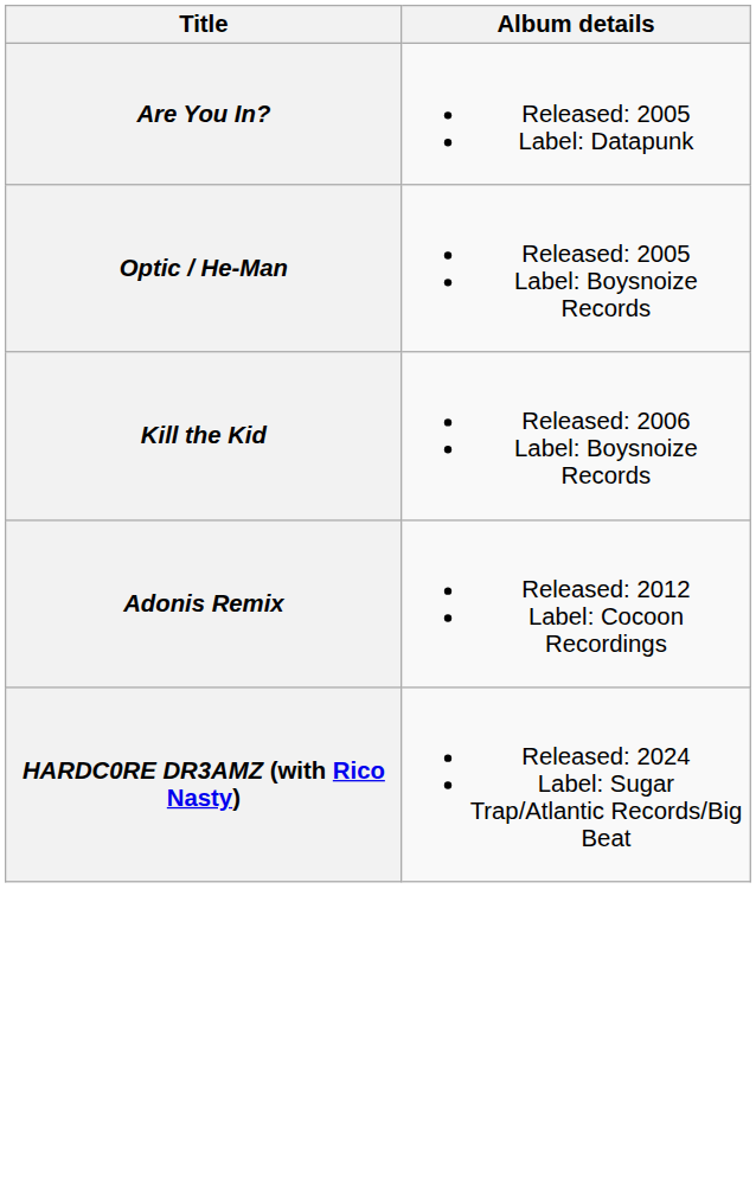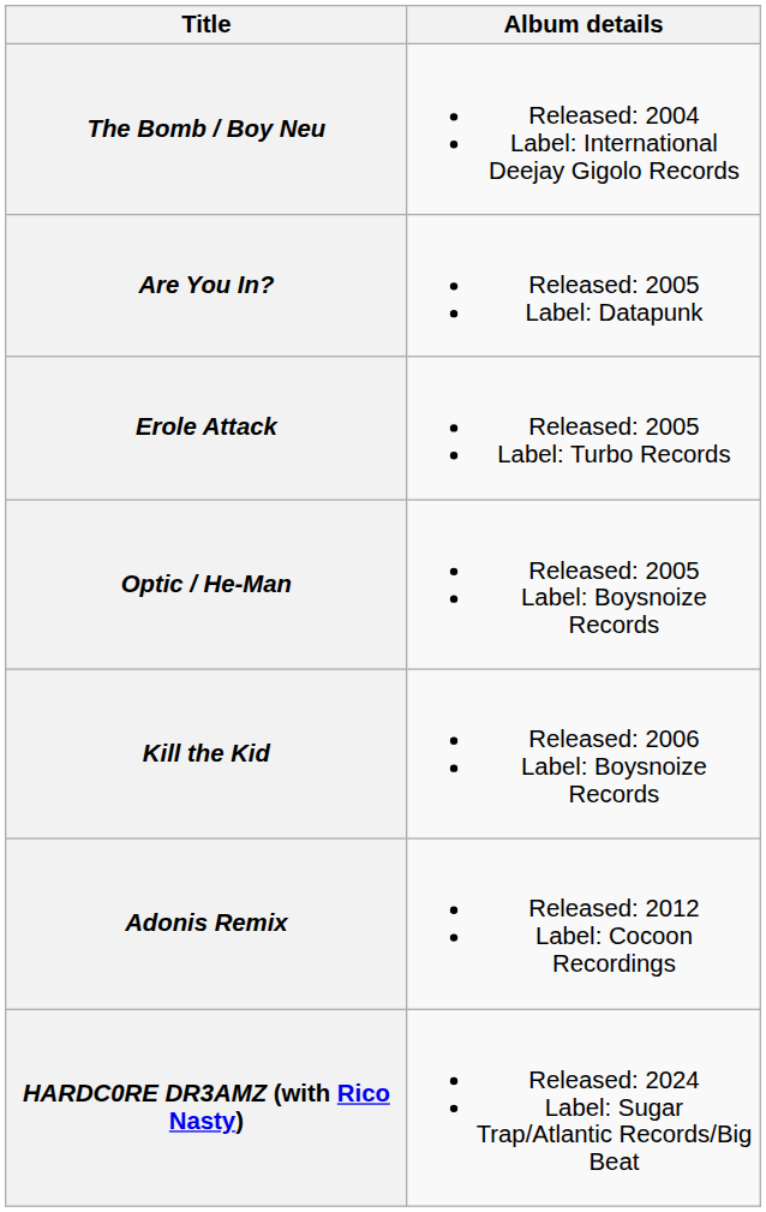+ row: The Bomb / Boy Neu | Released: 2004 Label: International Deejay Gigolo Records
+ row: Erole Attack | Released: 2005 Label: Turbo Records
